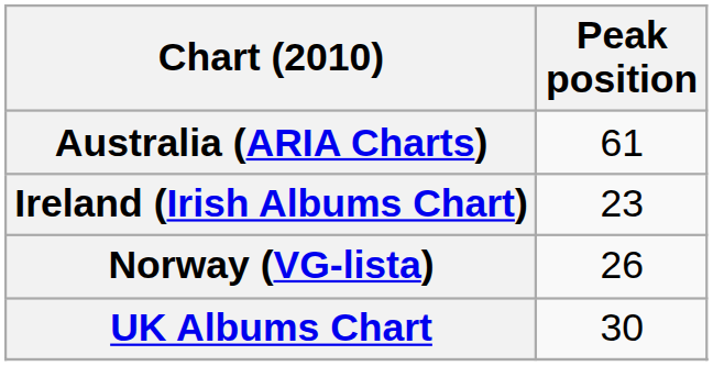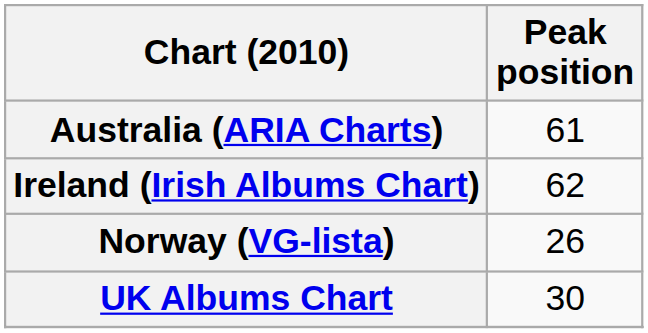Ireland (Irish Albums Chart) | Peak position: 23 -> 62
